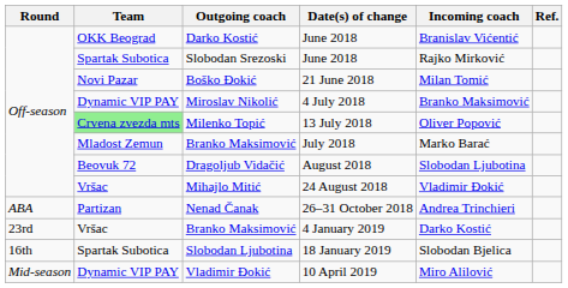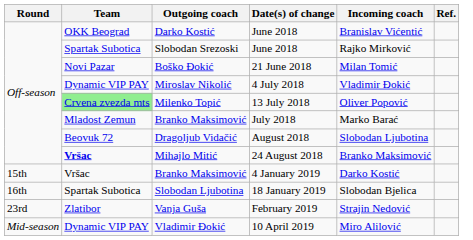Miroslav Nikolić | Incoming coach: Branko Maksimović -> Vladimir Đokić
Mihajlo Mitić | Team: normal -> bold
Mihajlo Mitić | Incoming coach: Vladimir Đokić -> Branko Maksimović
- row: ABA | Partizan | Nenad Čanak | 26–31 October 2018 | Andrea Trinchieri
Branko Maksimović / 4 January 2019 | Round: 23rd -> 15th
+ row: 23rd | Zlatibor | Vanja Guša | February 2019 | Strajin Nedović
